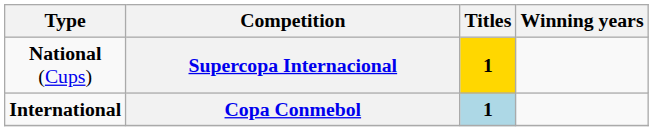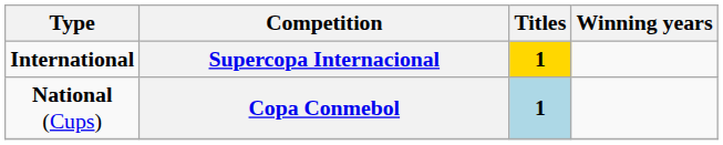Supercopa Internacional | Type: National (Cups) -> International
Copa Conmebol | Type: International -> National (Cups)
